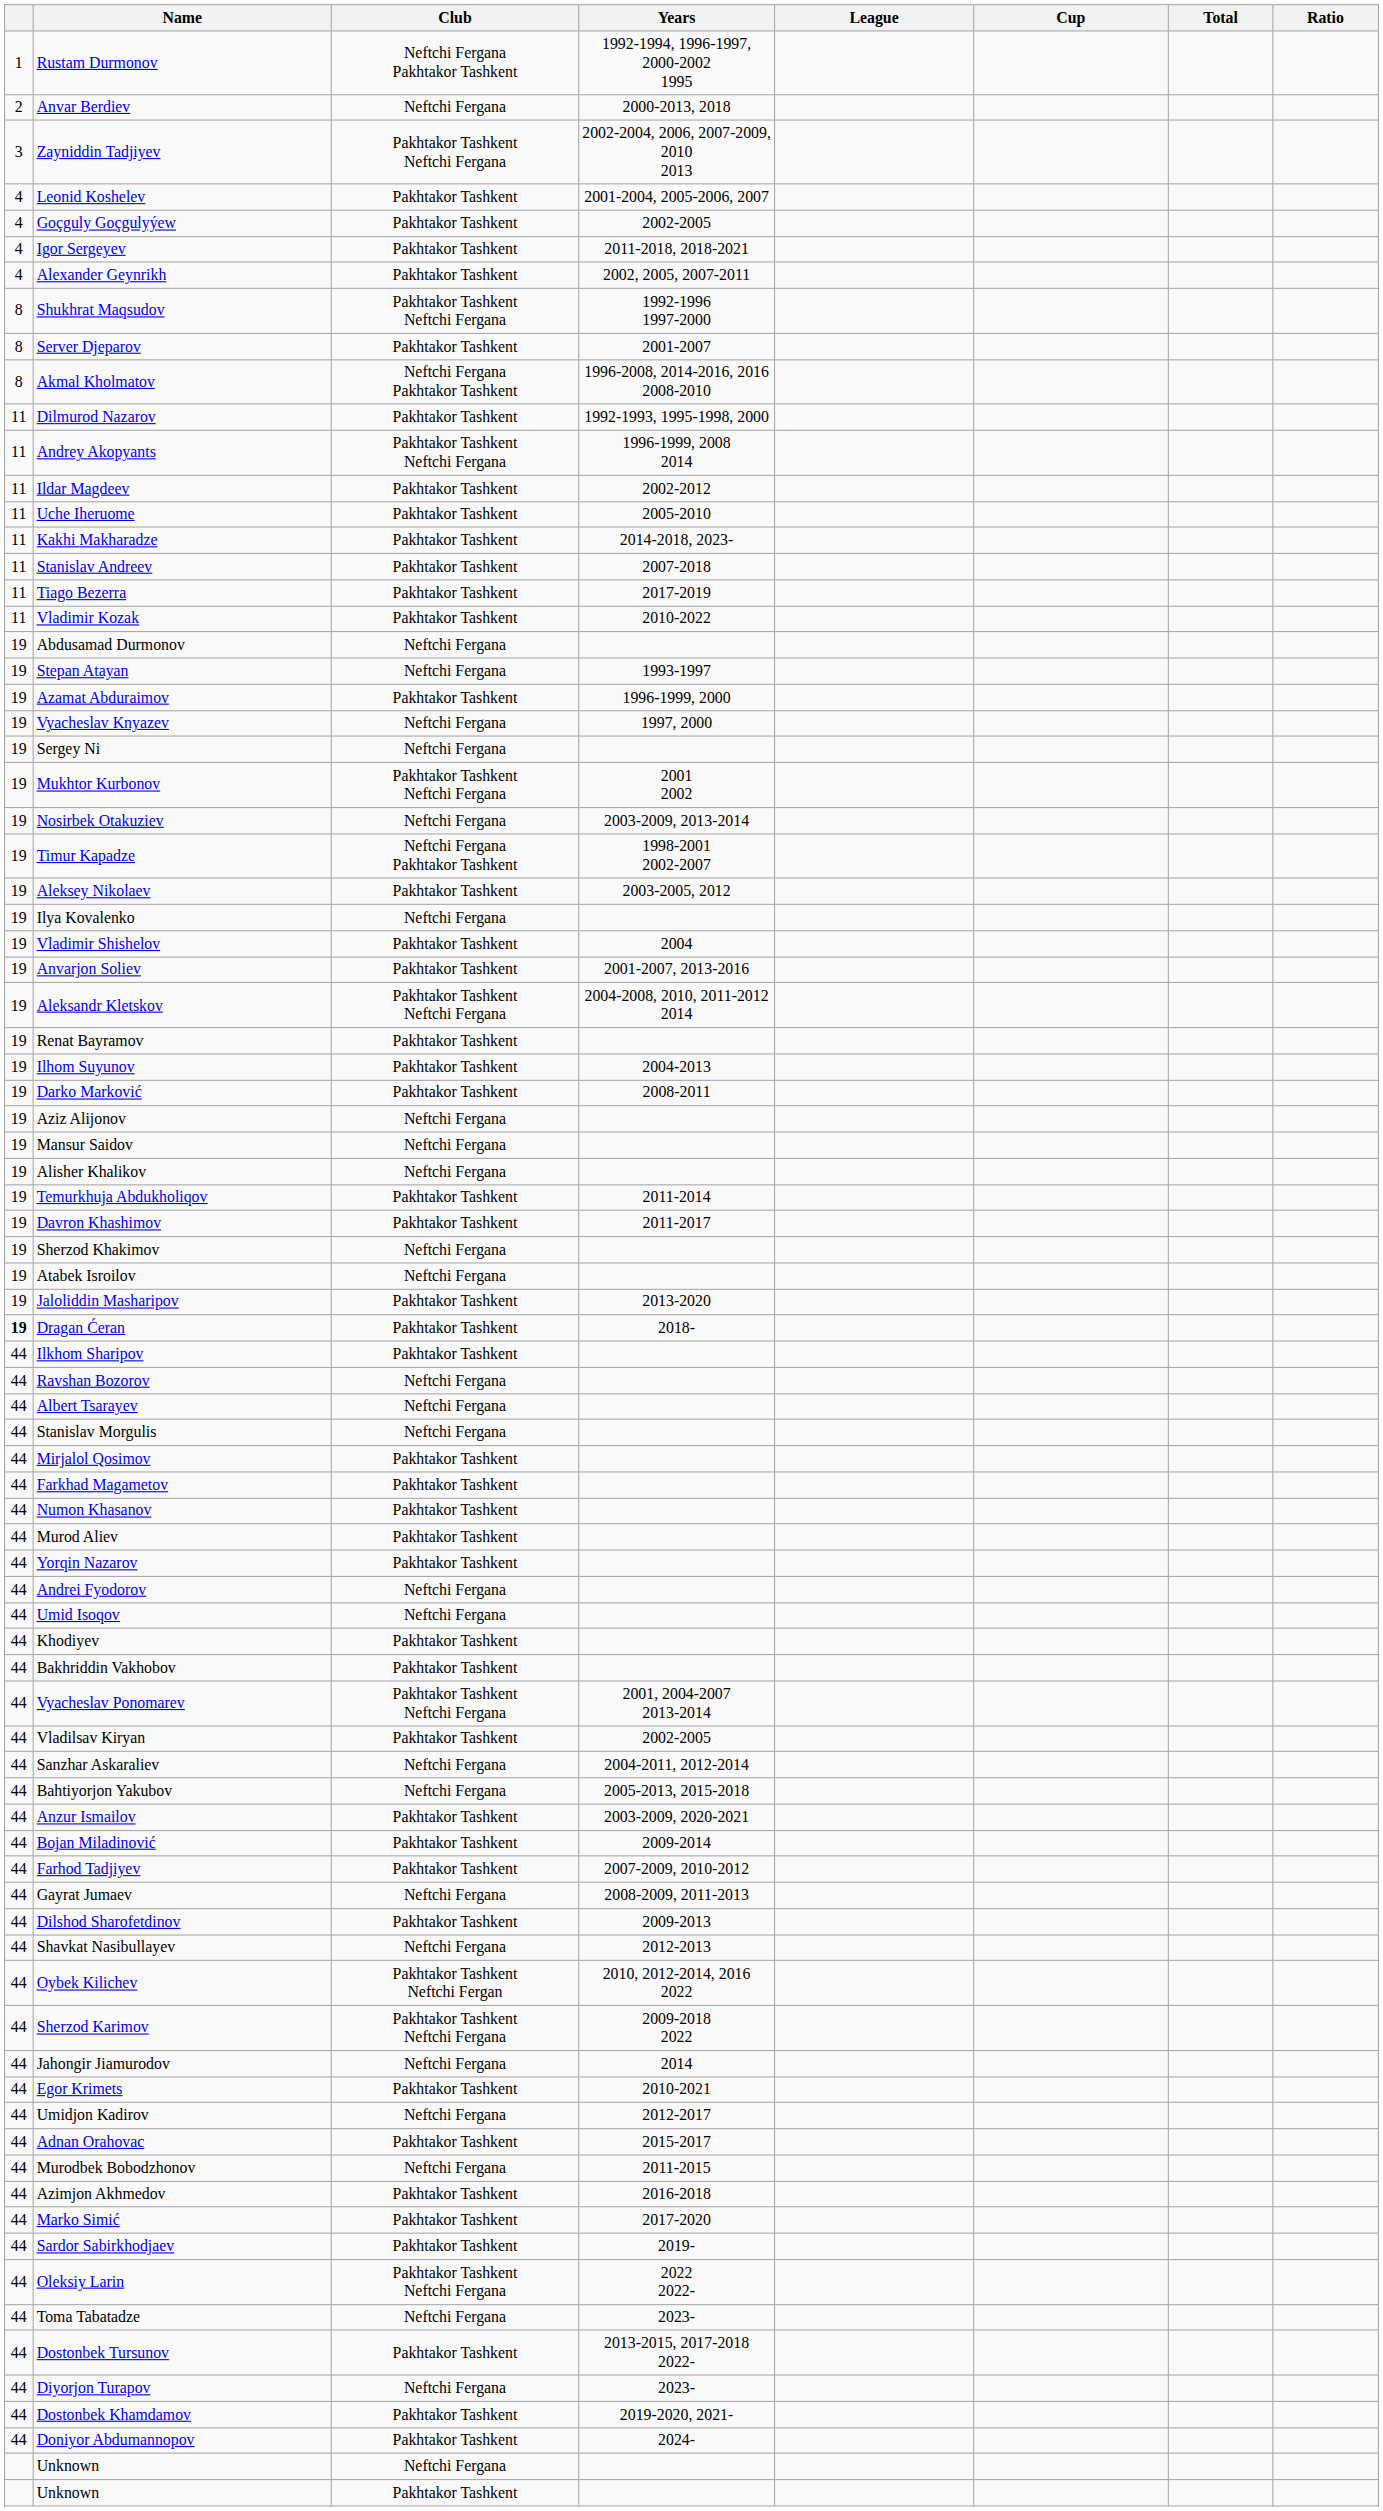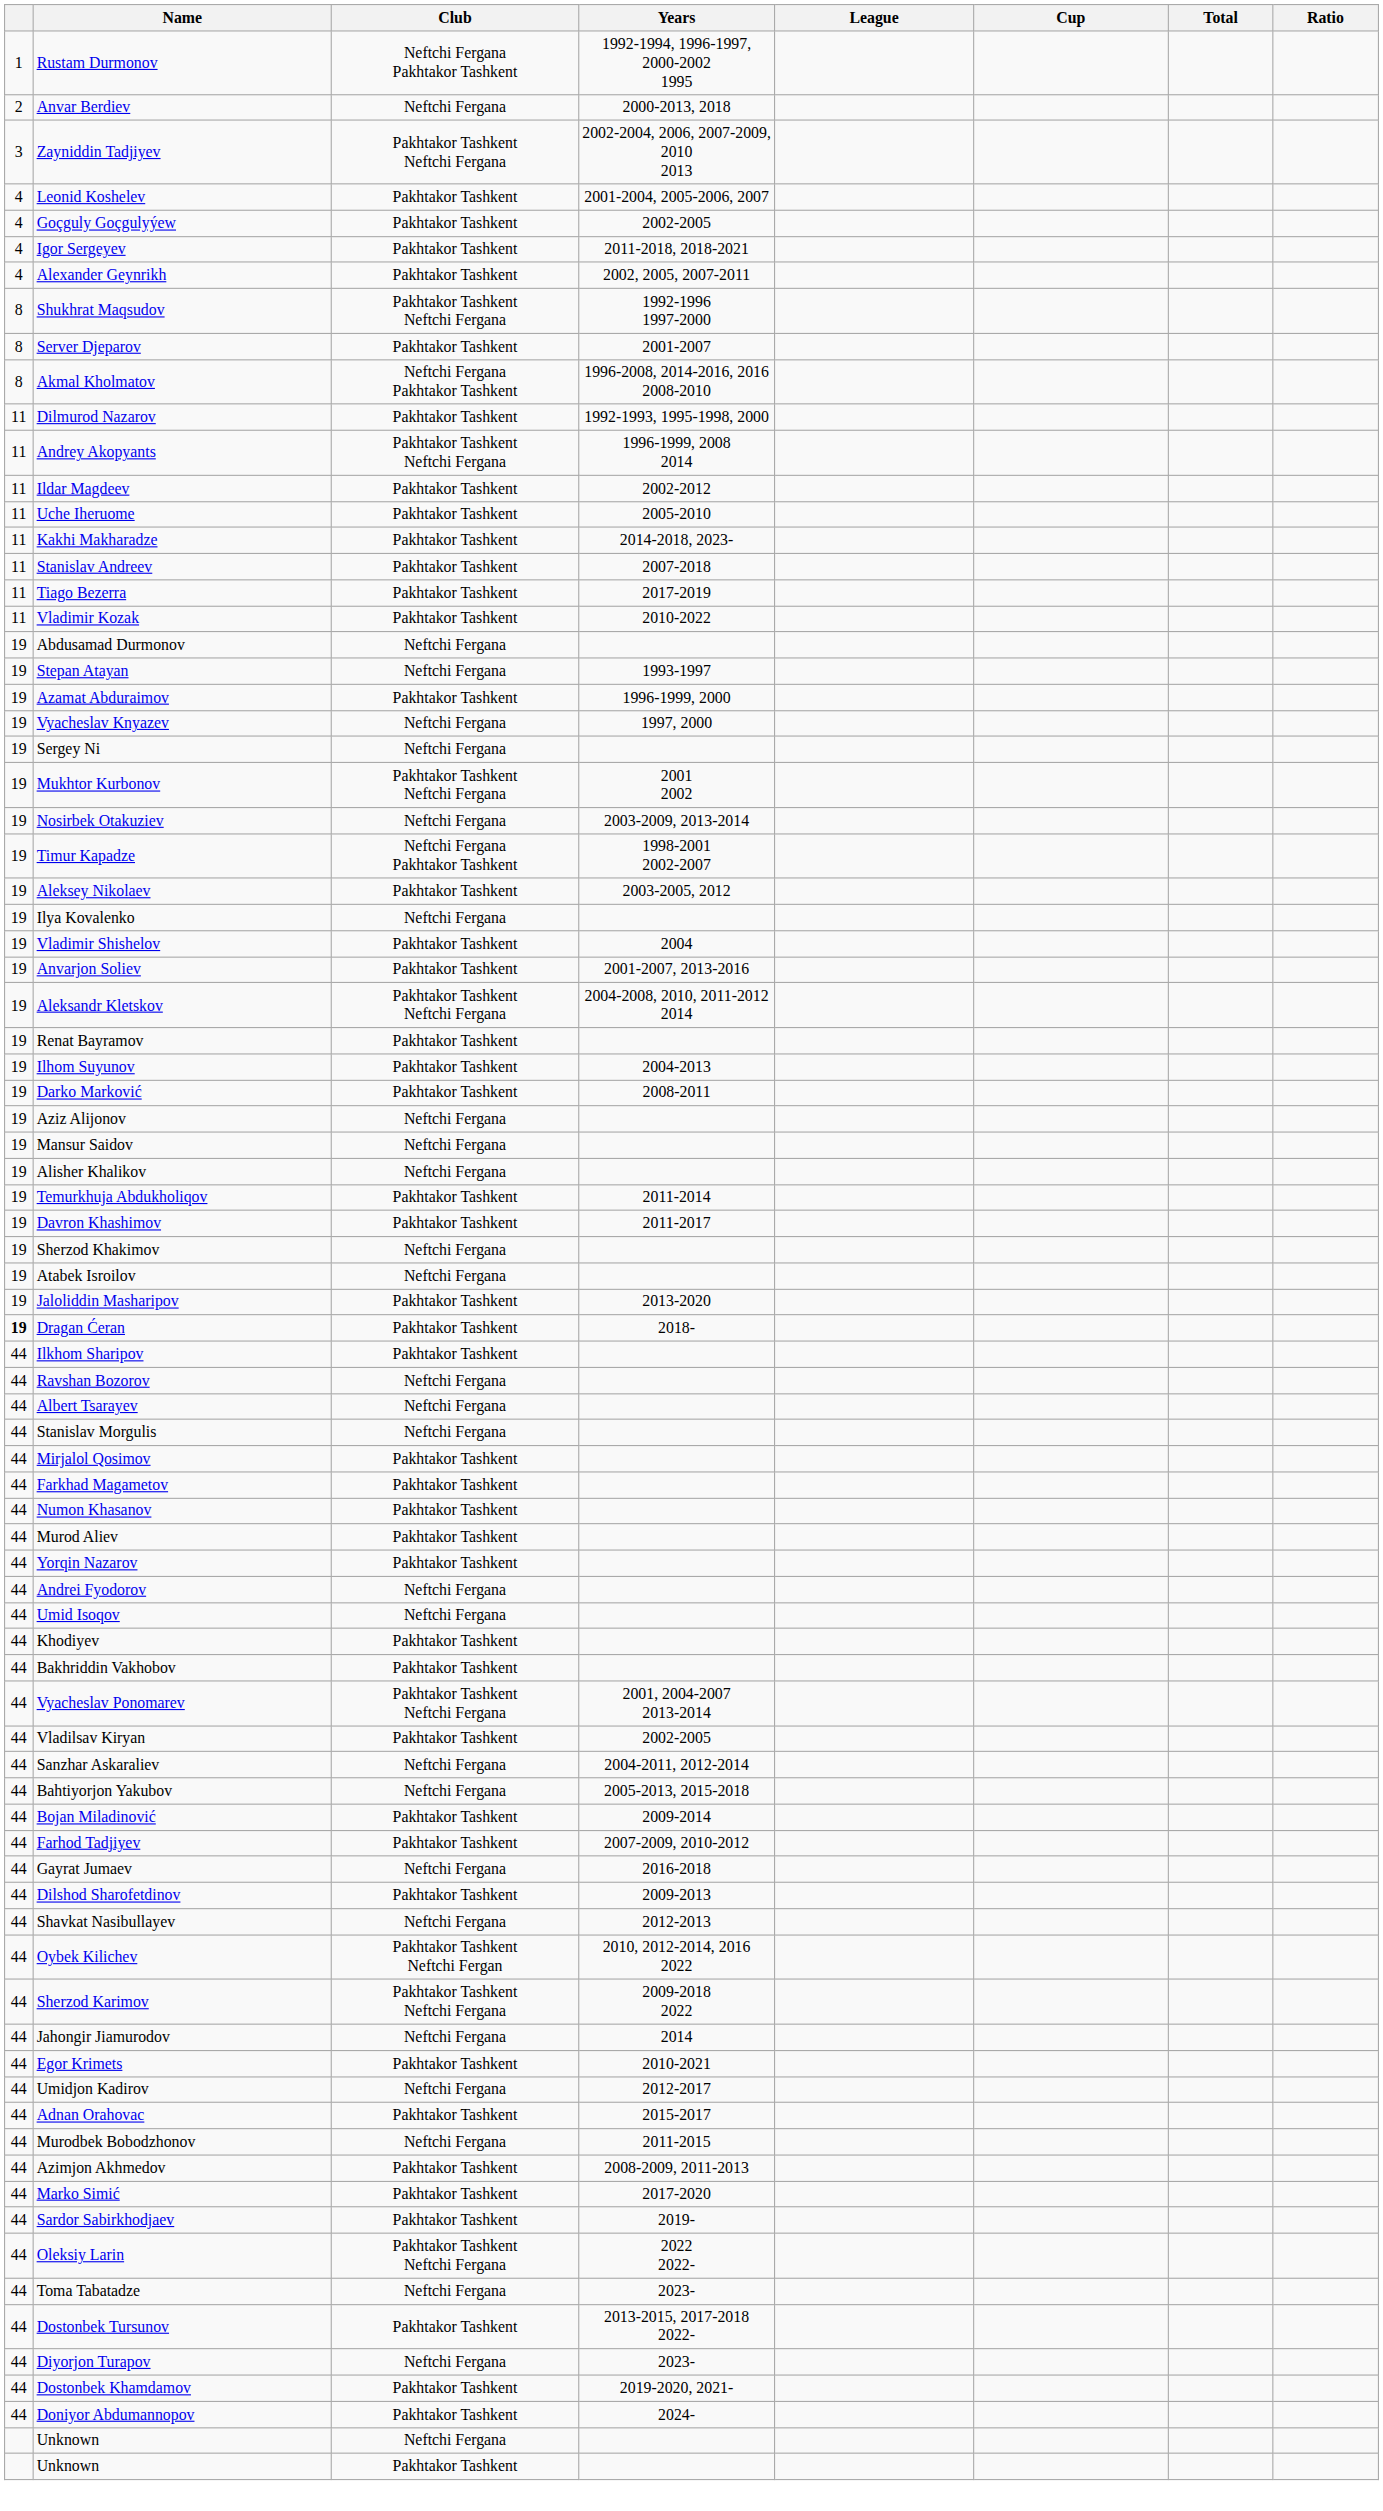- row: 44 | Anzur Ismailov | Pakhtakor Tashkent | 2003-2009, 2020-2021
Gayrat Jumaev | Years: 2008-2009, 2011-2013 -> 2016-2018
Azimjon Akhmedov | Years: 2016-2018 -> 2008-2009, 2011-2013
